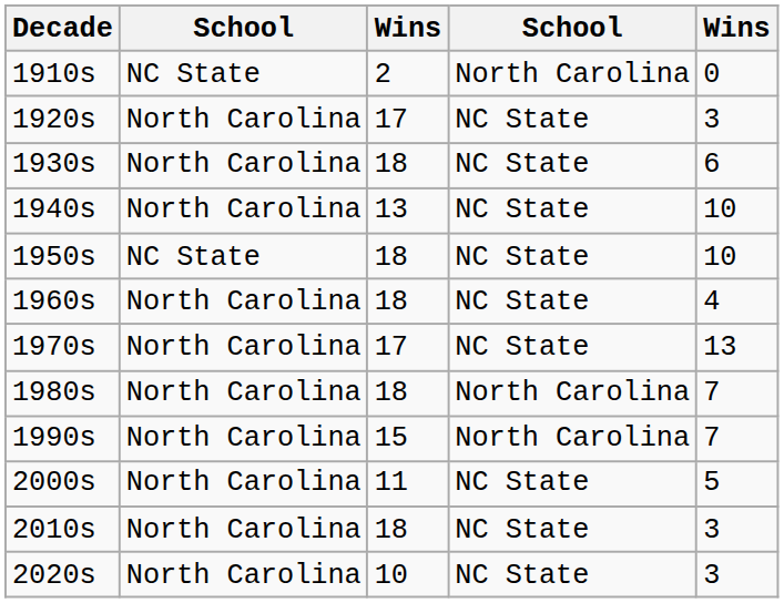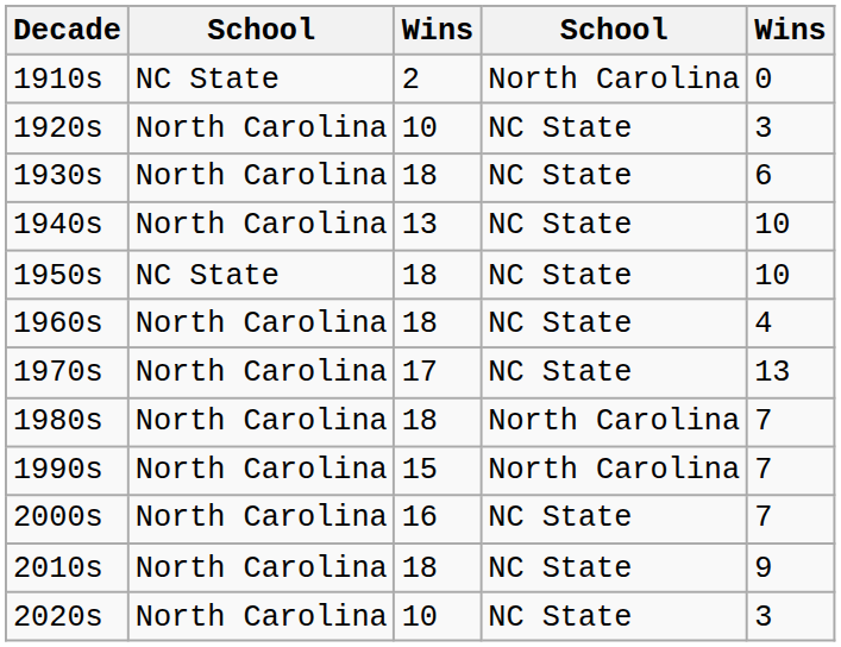1920s | column 3: 17 -> 10
2000s | column 3: 11 -> 16
2000s | column 5: 5 -> 7
2010s | column 5: 3 -> 9
